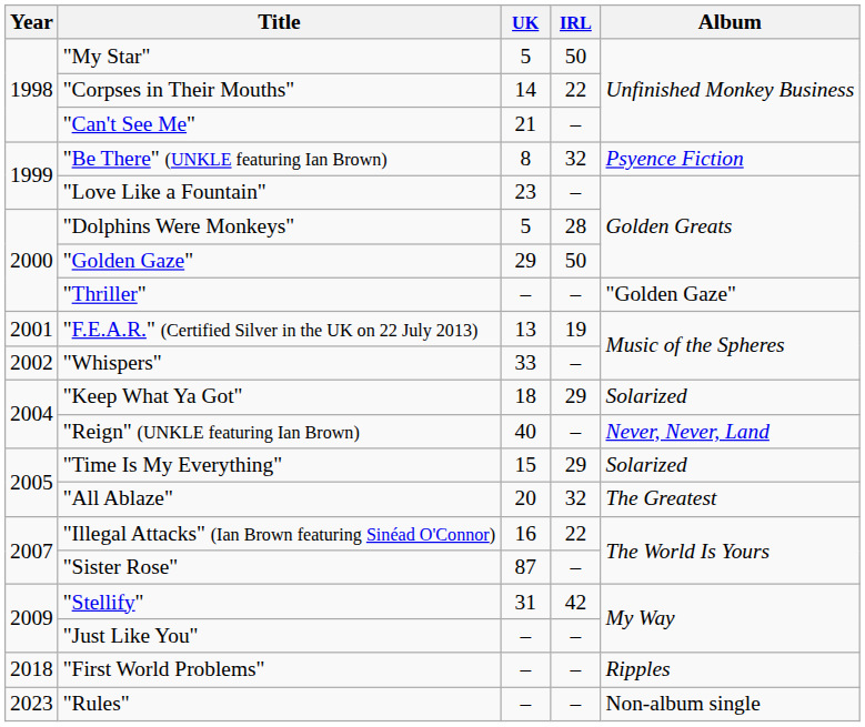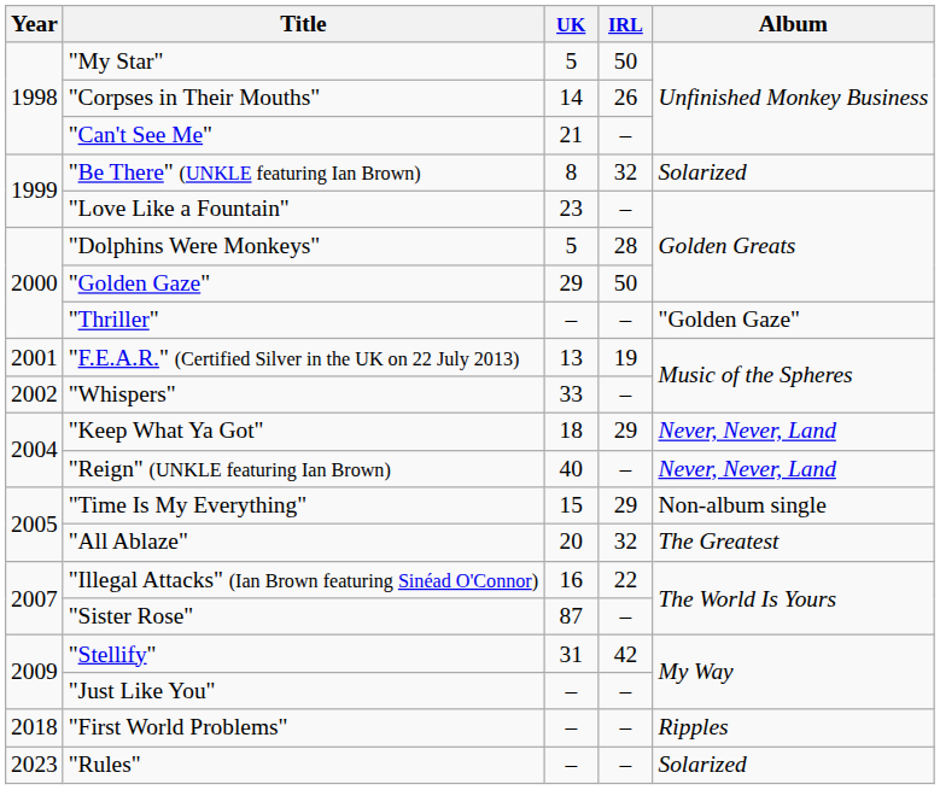"Corpses in Their Mouths" | IRL: 22 -> 26
"Be There" (UNKLE featuring Ian Brown) | Album: Psyence Fiction -> Solarized
"Keep What Ya Got" | Album: Solarized -> Never, Never, Land
"Time Is My Everything" | Album: Solarized -> Non-album single
"Rules" | Album: Non-album single -> Solarized
